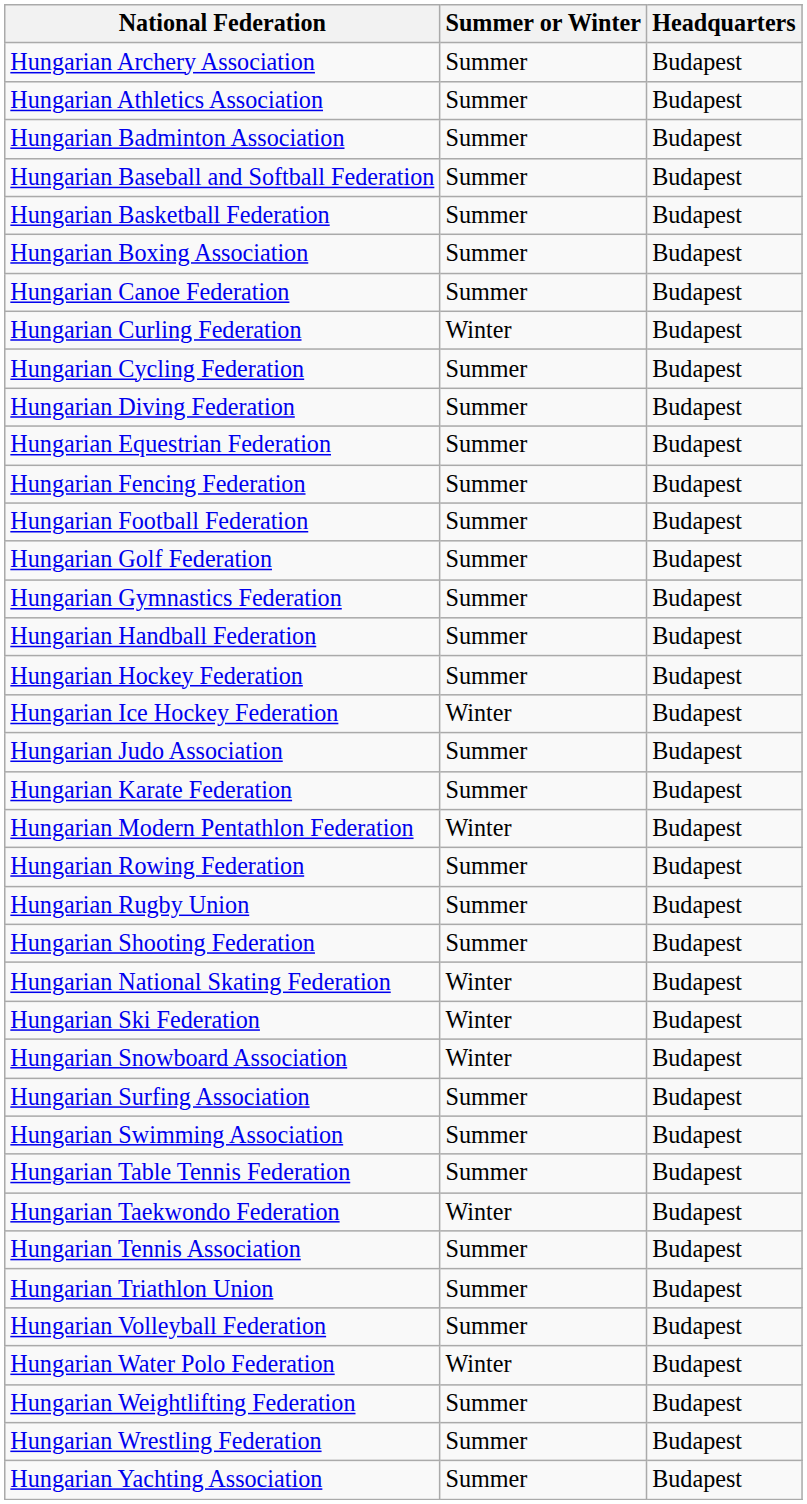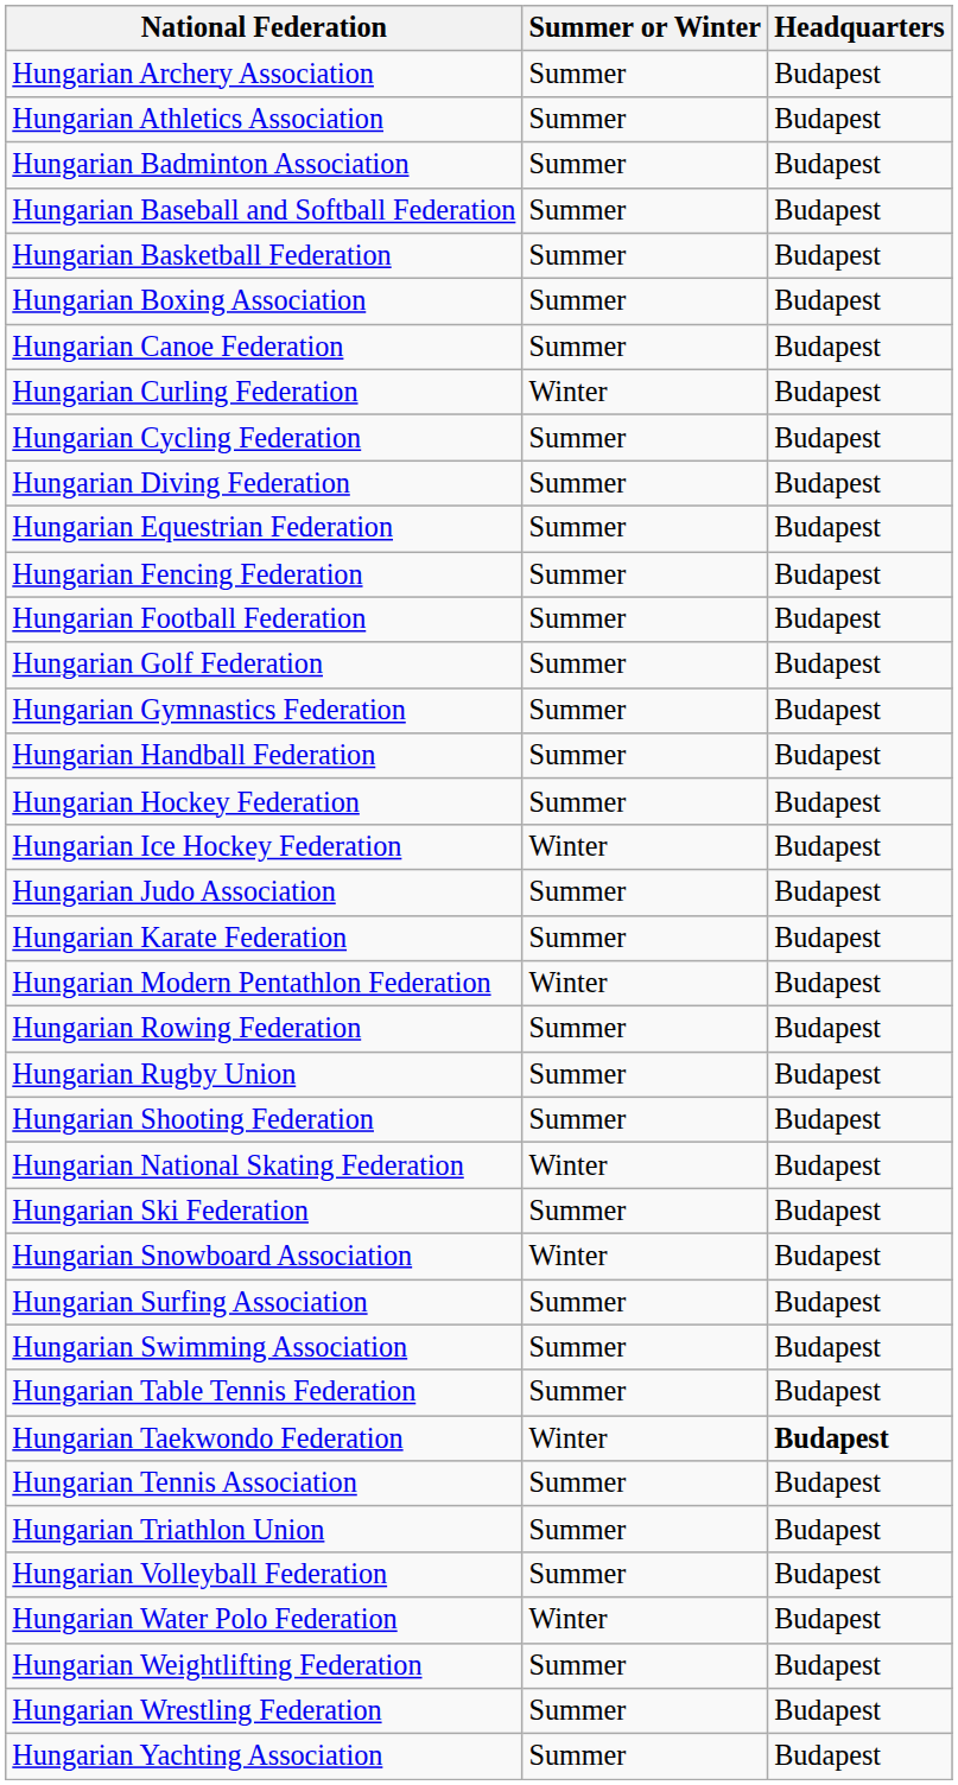Hungarian Ski Federation | Summer or Winter: Winter -> Summer
Hungarian Taekwondo Federation | Headquarters: normal -> bold
